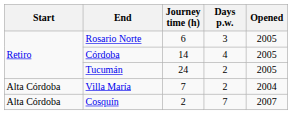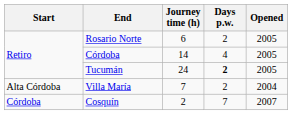Rosario Norte | Days p.w.: 3 -> 2
Tucumán | Days p.w.: normal -> bold
Cosquín | Start: Alta Córdoba -> Córdoba
